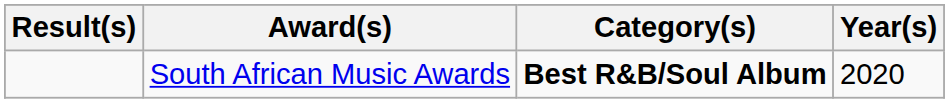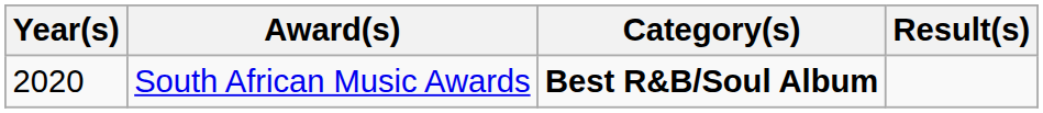columns swapped: Year(s) <-> Result(s)
